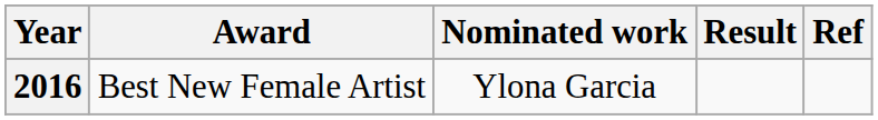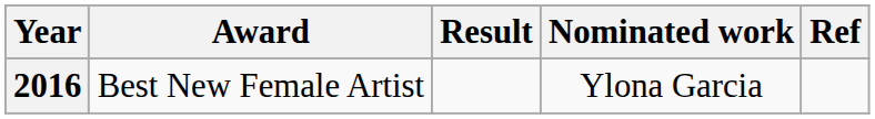columns swapped: Nominated work <-> Result
